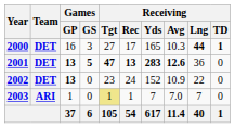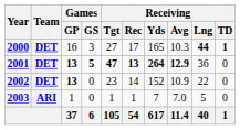2001 | Receiving / Yds: 283 -> 264
2001 | Receiving / Avg: 12.6 -> 12.9
2002 | Receiving / Rec: 24 -> 14
2003 | Receiving / Tgt: khaki background -> no background
2003 | Receiving / Lng: 7 -> 5
